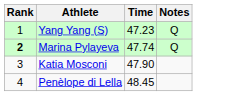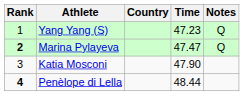+ column: Country
Marina Pylayeva | Time: 47.74 -> 47.47
Penèlope di Lella | Rank: normal -> bold
Penèlope di Lella | Time: 48.45 -> 48.44
